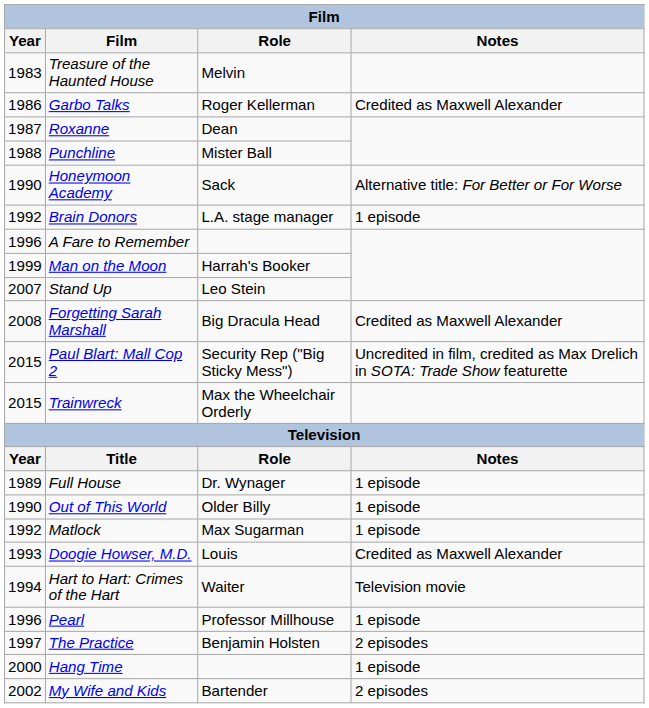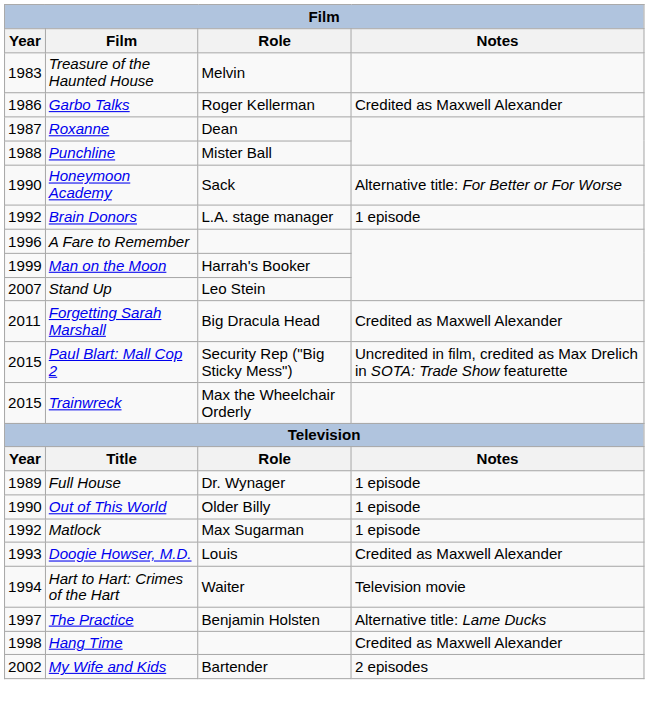Forgetting Sarah Marshall | Year: 2008 -> 2011
- row: 1996 | Pearl | Professor Millhouse | 1 episode
The Practice | Notes: 2 episodes -> Alternative title: Lame Ducks
Hang Time | Year: 2000 -> 1998
Hang Time | Notes: 1 episode -> Credited as Maxwell Alexander
